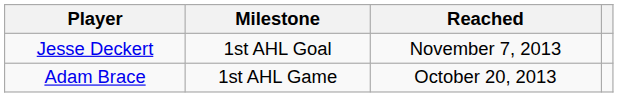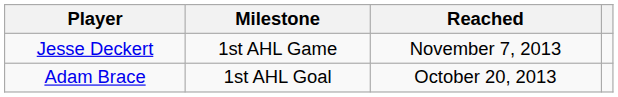Jesse Deckert | Milestone: 1st AHL Goal -> 1st AHL Game
Adam Brace | Milestone: 1st AHL Game -> 1st AHL Goal
